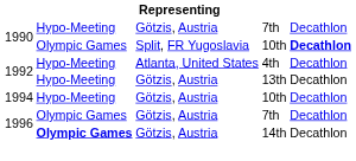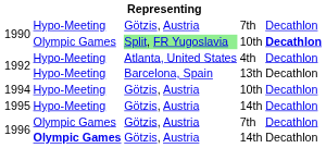1990 / 10th | column 3: no background -> lightgreen background
1992 / 13th | column 3: Götzis, Austria -> Barcelona, Spain
+ row: 1995 | Hypo-Meeting | Götzis, Austria | 14th | Decathlon
